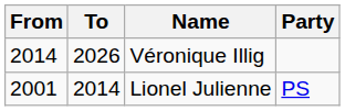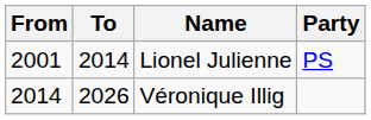rows swapped: Lionel Julienne <-> Véronique Illig
